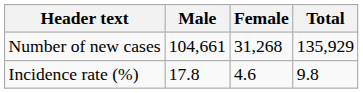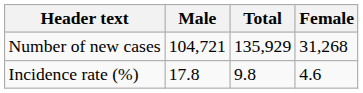columns swapped: Female <-> Total
Number of new cases | Male: 104,661 -> 104,721
